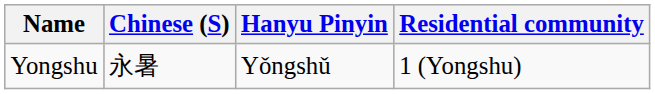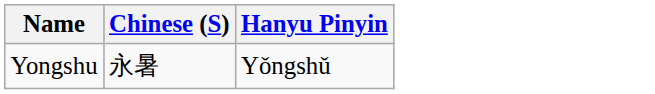- column: Residential community | 1 (Yongshu)
